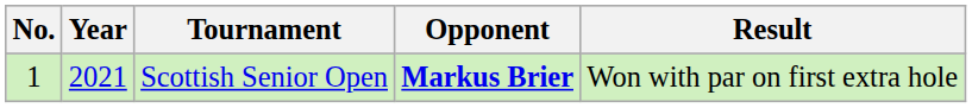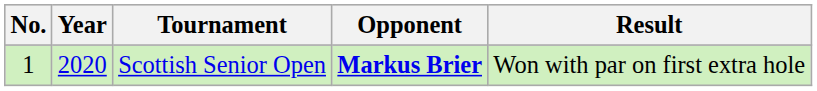Scottish Senior Open | Year: 2021 -> 2020
